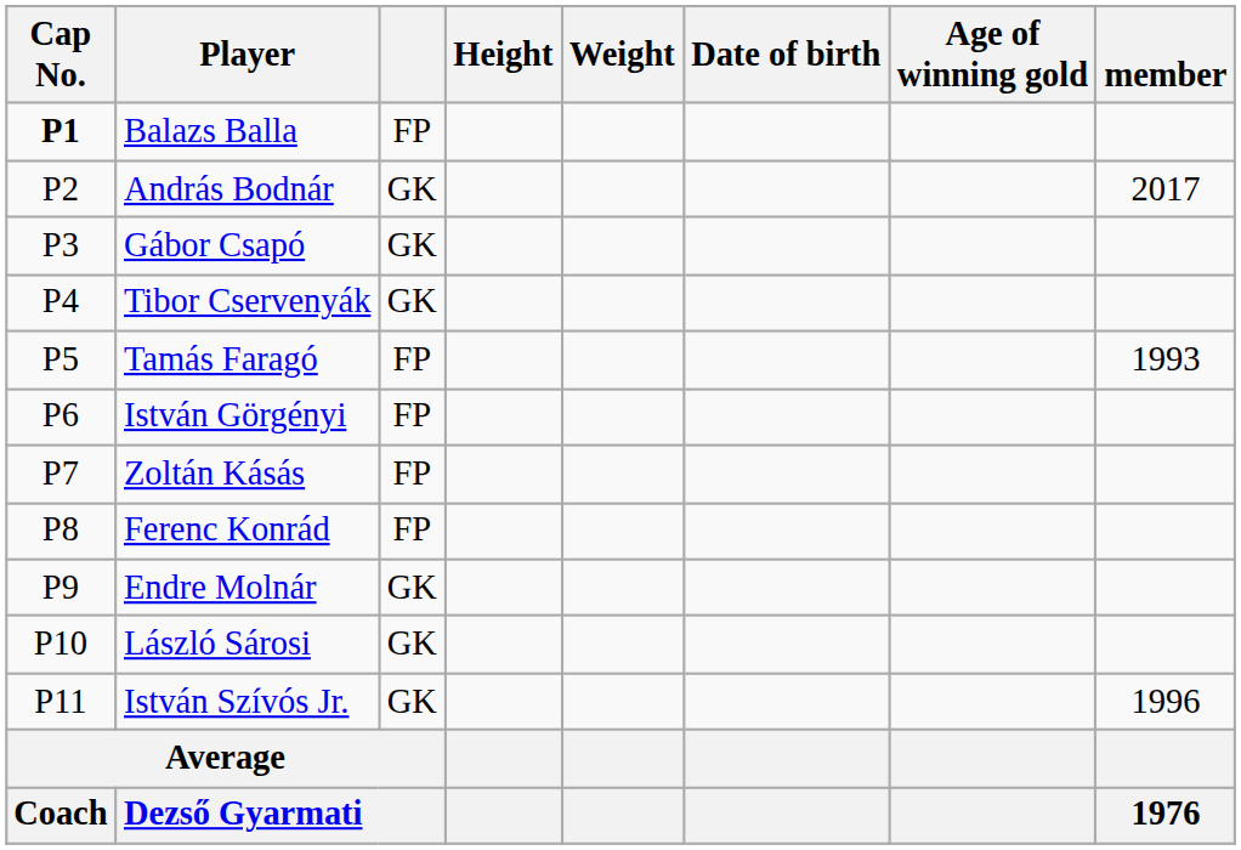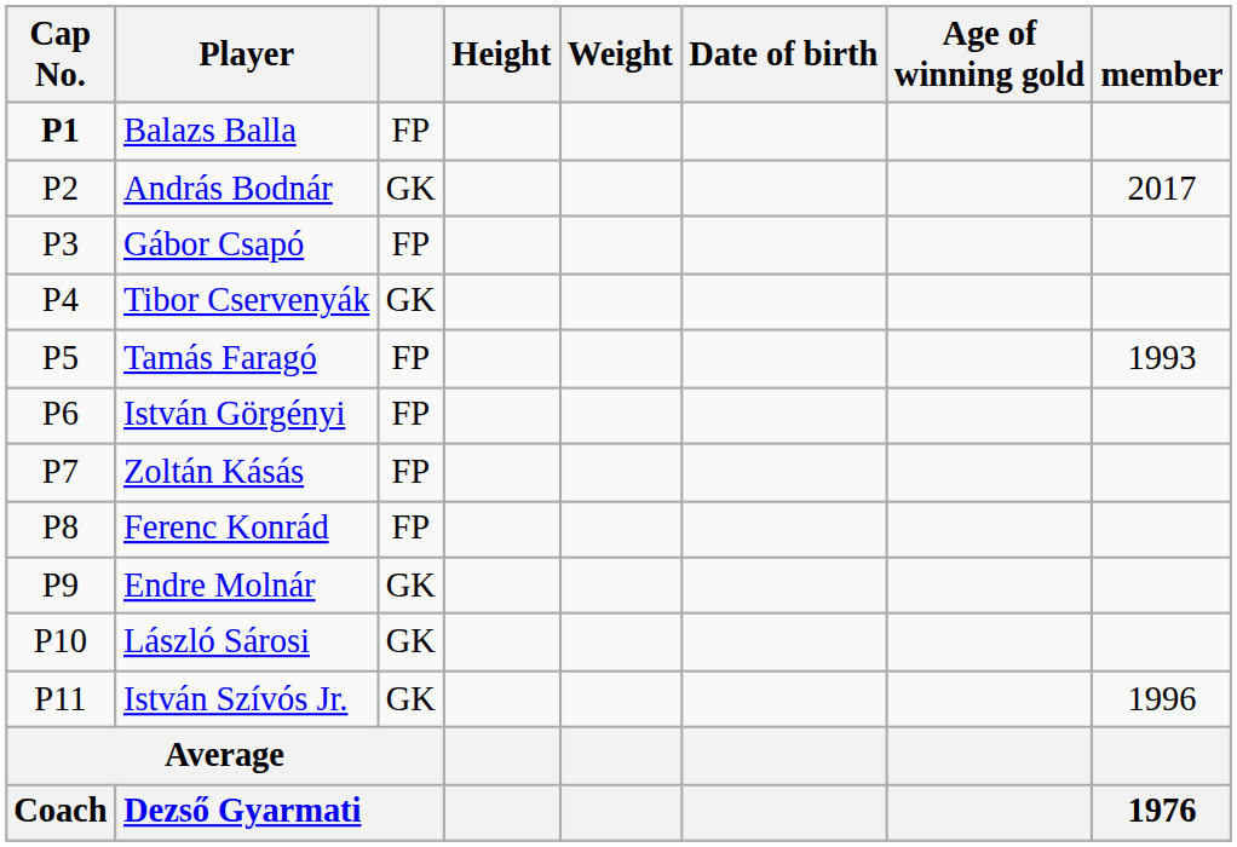Gábor Csapó | column 3: GK -> FP
